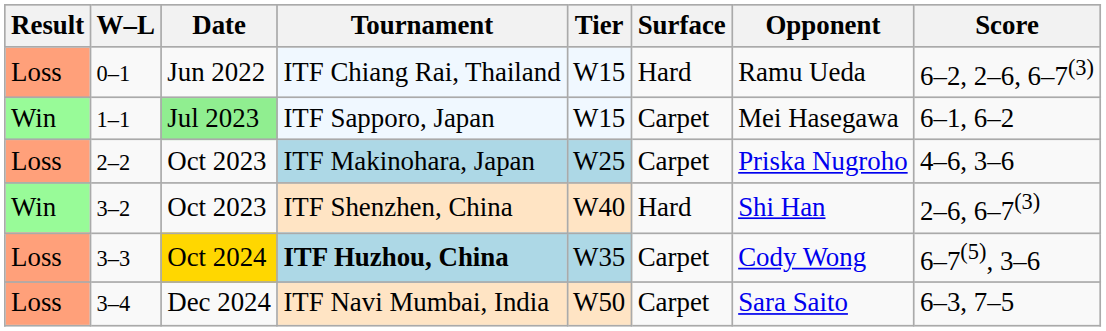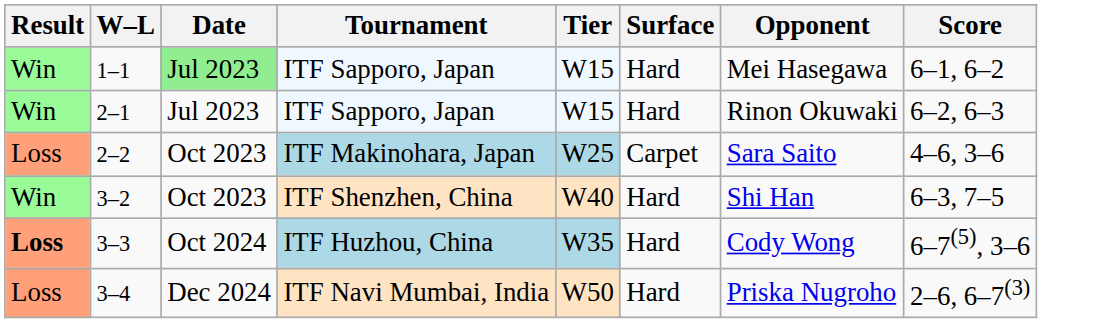- row: Loss | 0–1 | Jun 2022 | ITF Chiang Rai, Thailand | W15 | Hard | Ramu Ueda | 6–2, 2–6, 6–7(3)
1–1 | Surface: Carpet -> Hard
+ row: Win | 2–1 | Jul 2023 | ITF Sapporo, Japan | W15 | Hard | Rinon Okuwaki | 6–2, 6–3
2–2 | Opponent: Priska Nugroho -> Sara Saito
3–2 | Score: 2–6, 6–7(3) -> 6–3, 7–5
3–3 | Result: normal -> bold
3–3 | Date: gold background -> no background
3–3 | Tournament: bold -> normal
3–3 | Surface: Carpet -> Hard
3–4 | Surface: Carpet -> Hard
3–4 | Opponent: Sara Saito -> Priska Nugroho
3–4 | Score: 6–3, 7–5 -> 2–6, 6–7(3)
